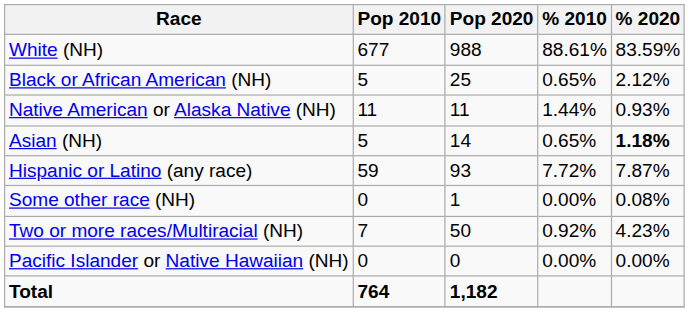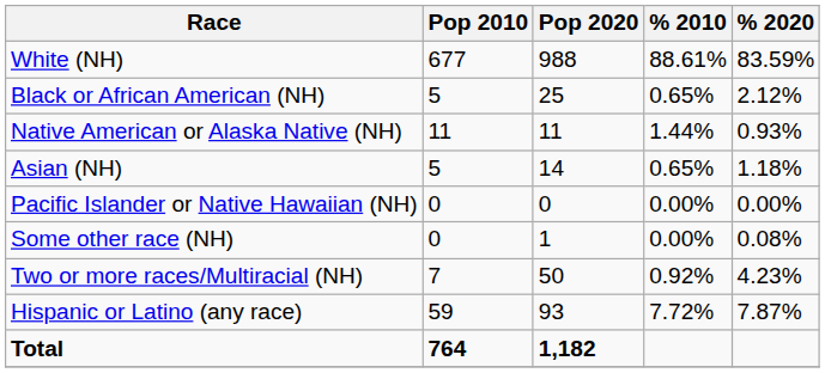Asian (NH) | % 2020: bold -> normal
rows swapped: Pacific Islander or Native Hawaiian (NH) <-> Hispanic or Latino (any race)
